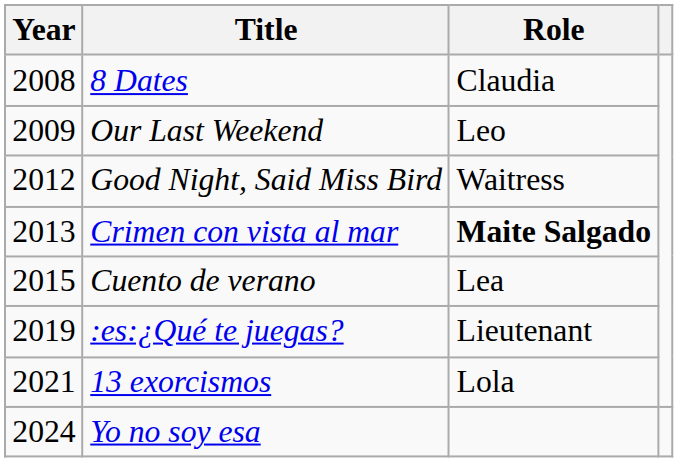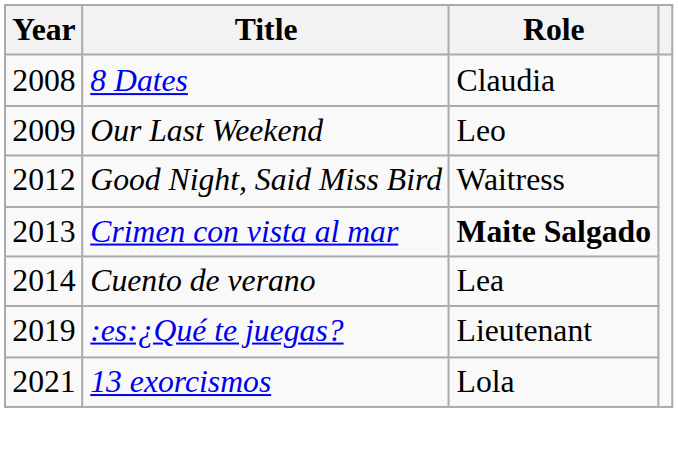Cuento de verano | Year: 2015 -> 2014
- row: 2024 | Yo no soy esa
